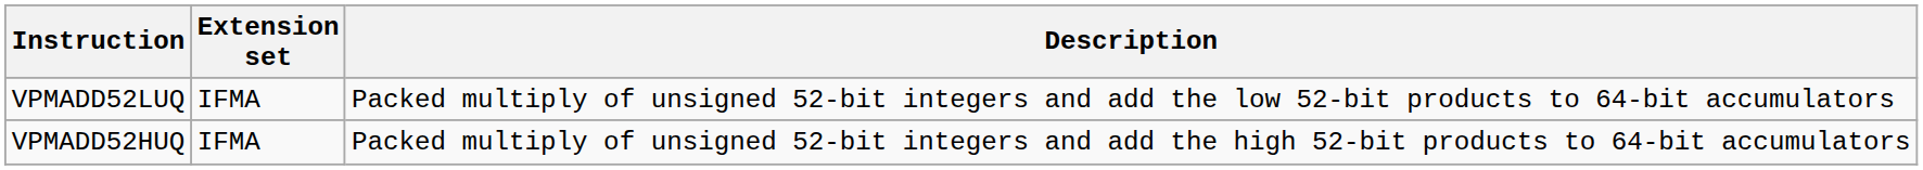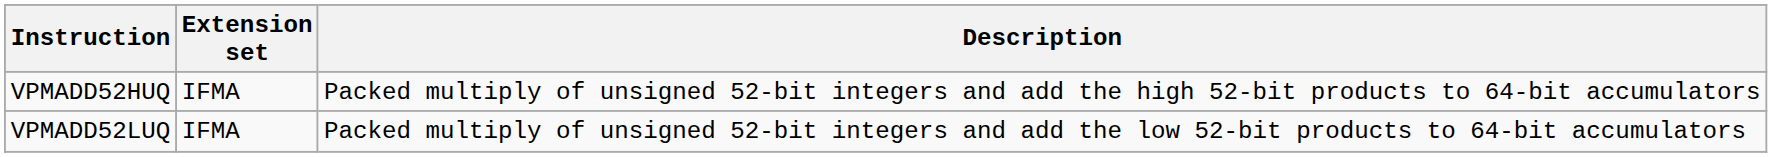rows swapped: VPMADD52LUQ <-> VPMADD52HUQ
